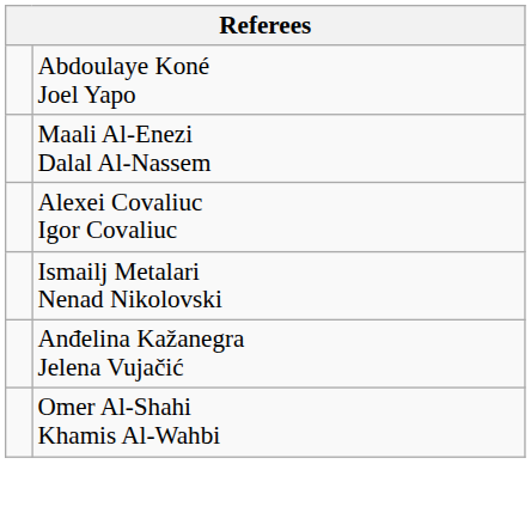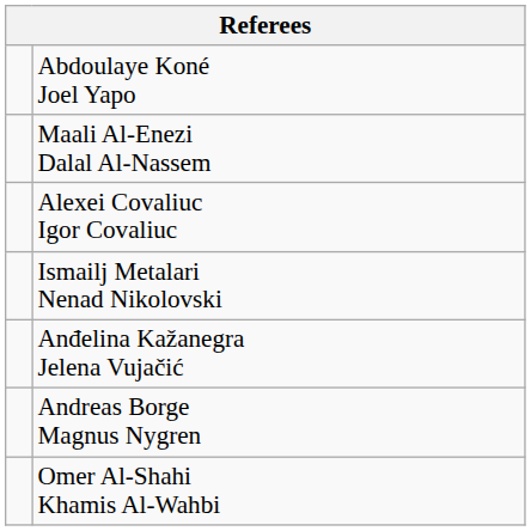+ row: Andreas Borge Magnus Nygren
